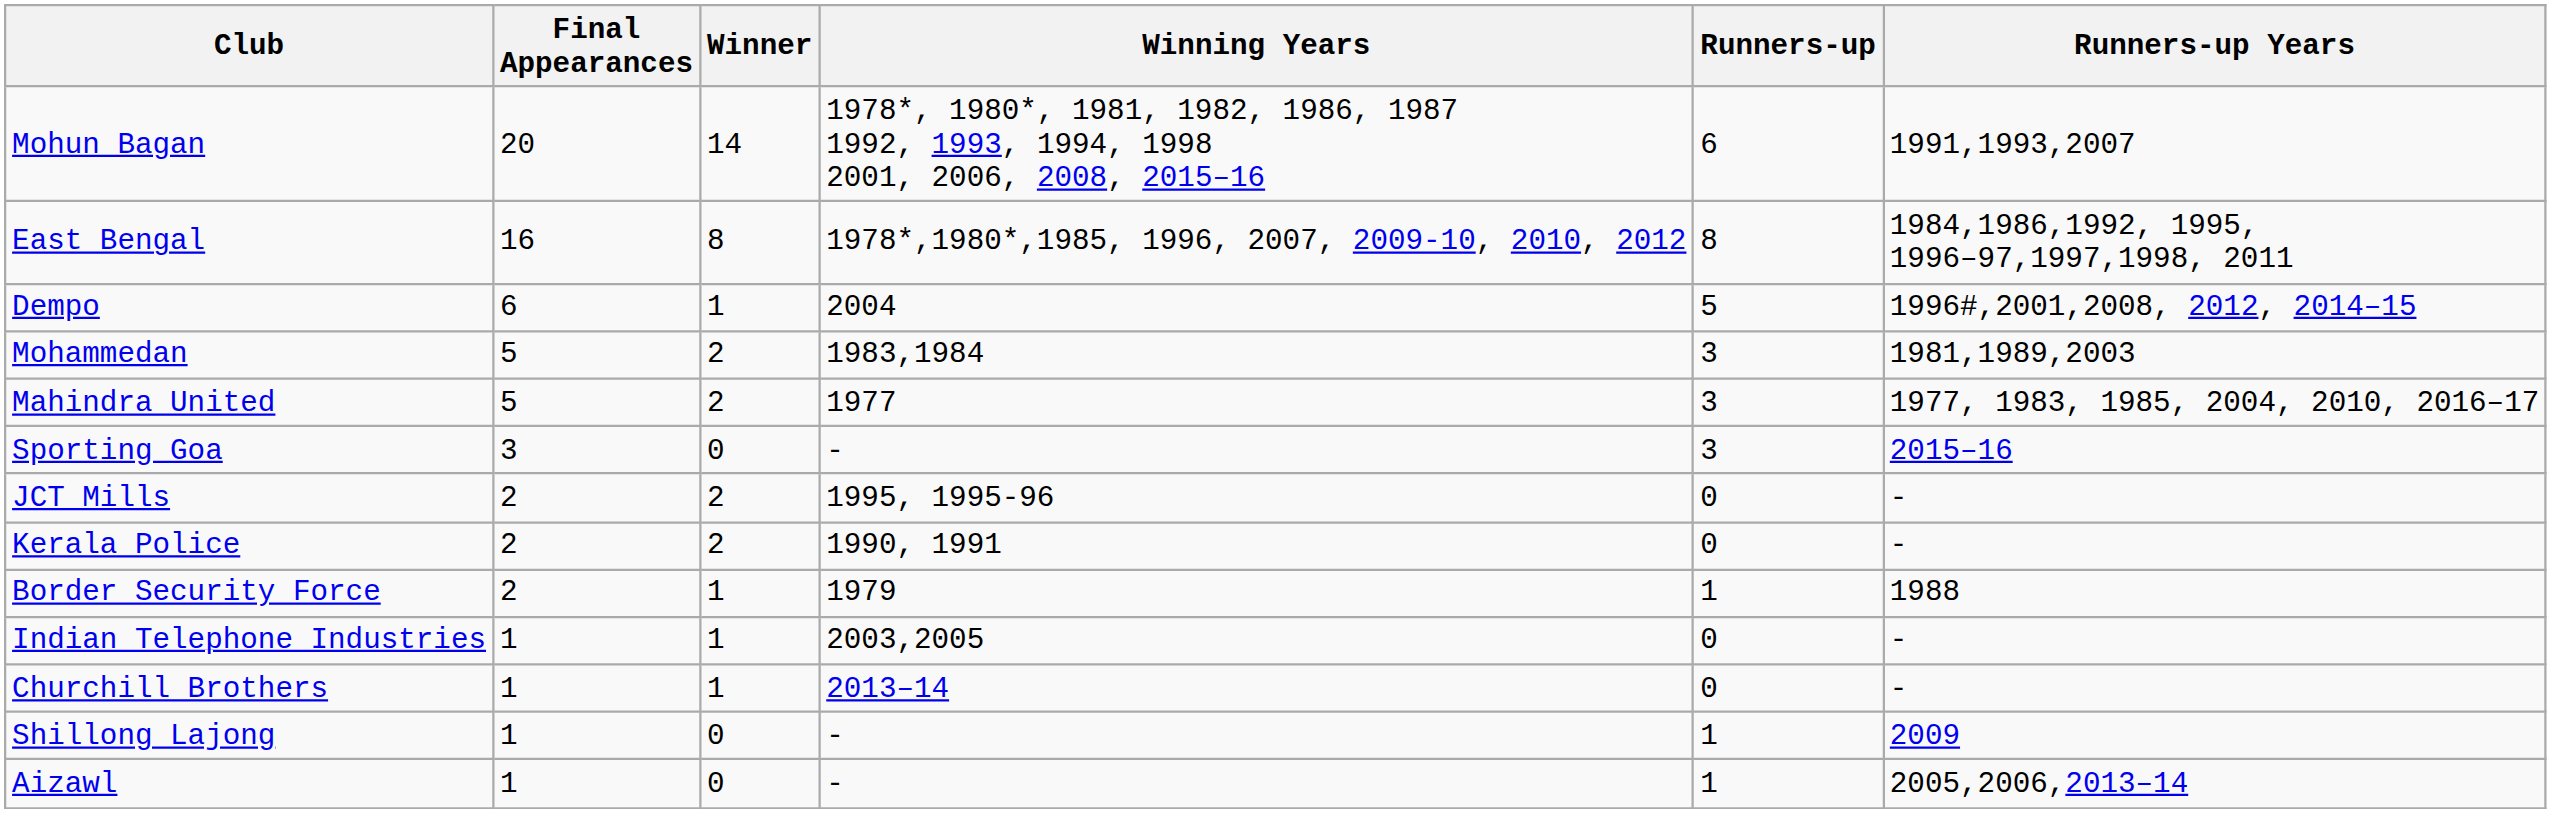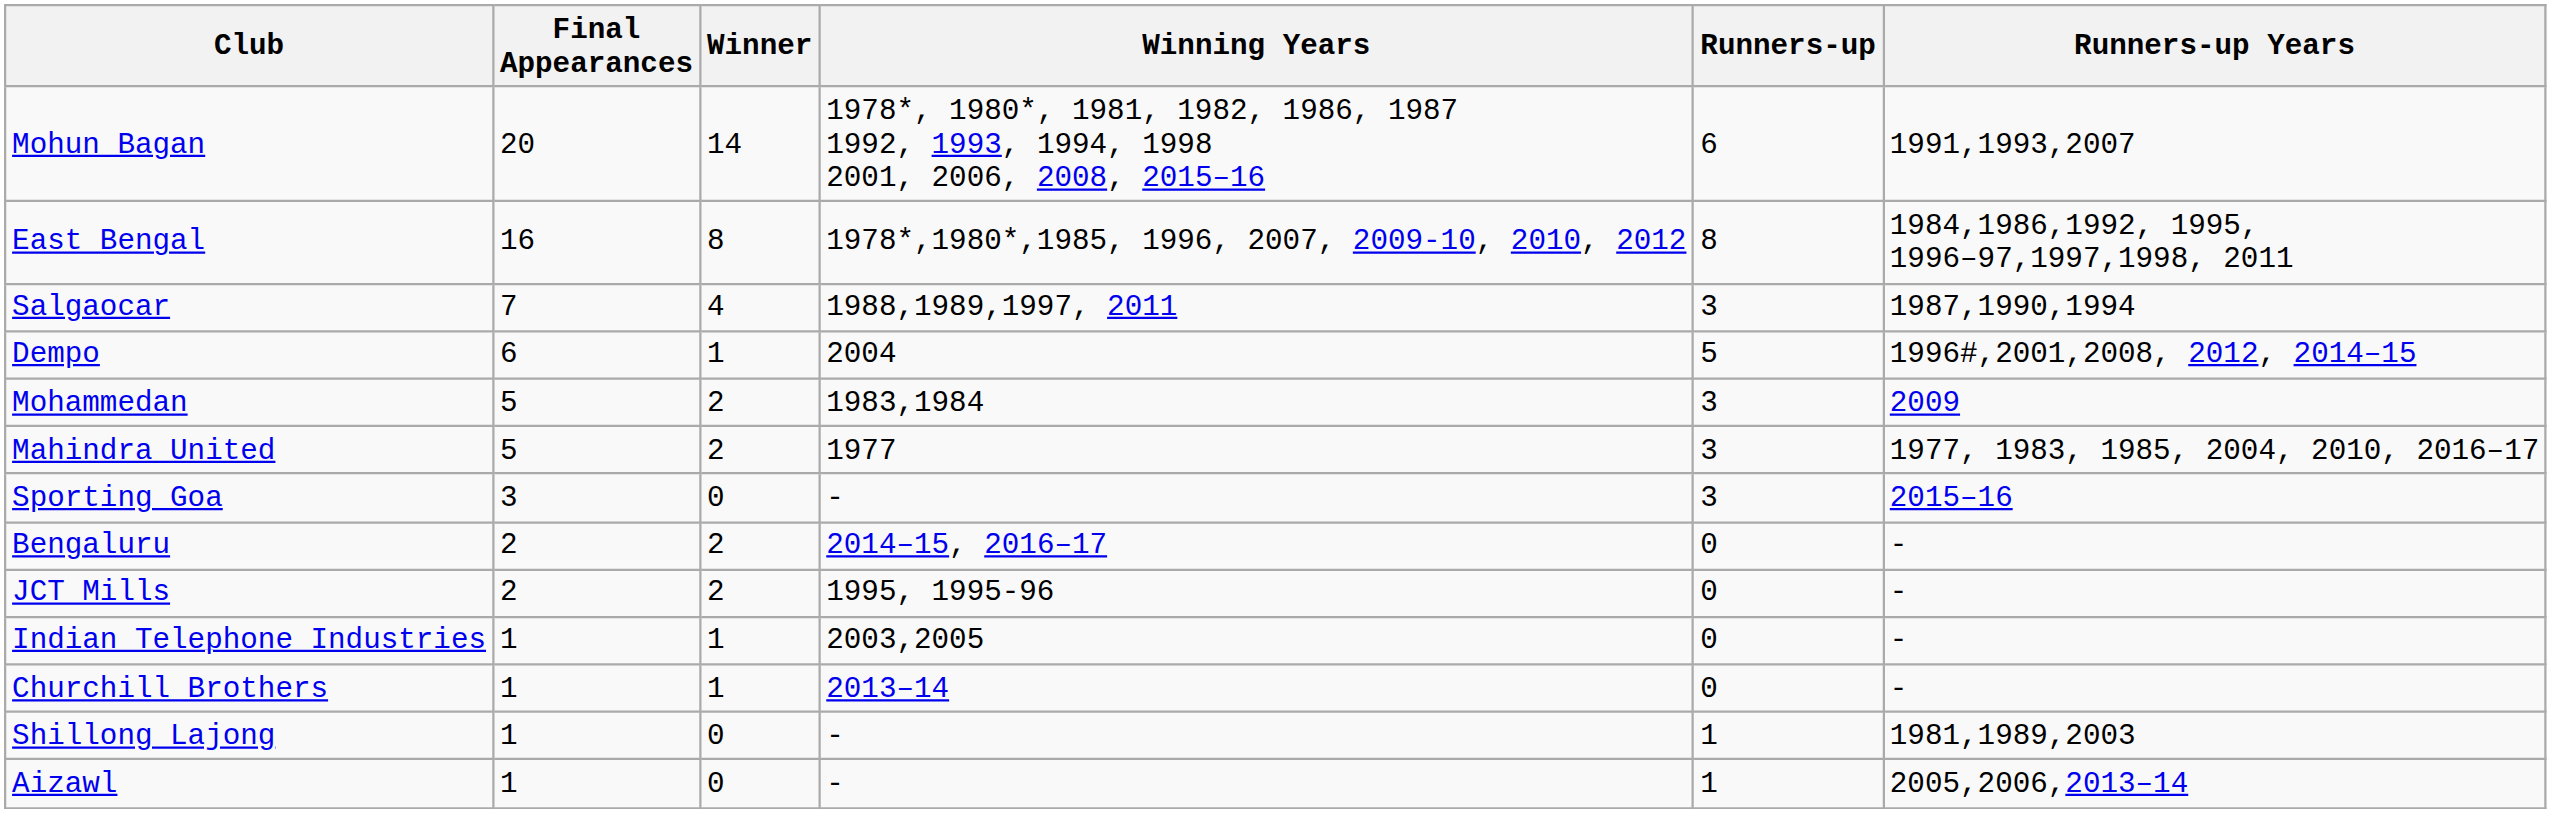+ row: Salgaocar | 7 | 4 | 1988,1989,1997, 2011 | 3 | 1987,1990,1994
Mohammedan | Runners-up Years: 1981,1989,2003 -> 2009
+ row: Bengaluru | 2 | 2 | 2014–15, 2016–17 | 0 | -
- row: Kerala Police | 2 | 2 | 1990, 1991 | 0 | -
- row: Border Security Force | 2 | 1 | 1979 | 1 | 1988
Shillong Lajong | Runners-up Years: 2009 -> 1981,1989,2003
